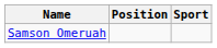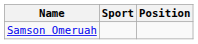columns swapped: Sport <-> Position
